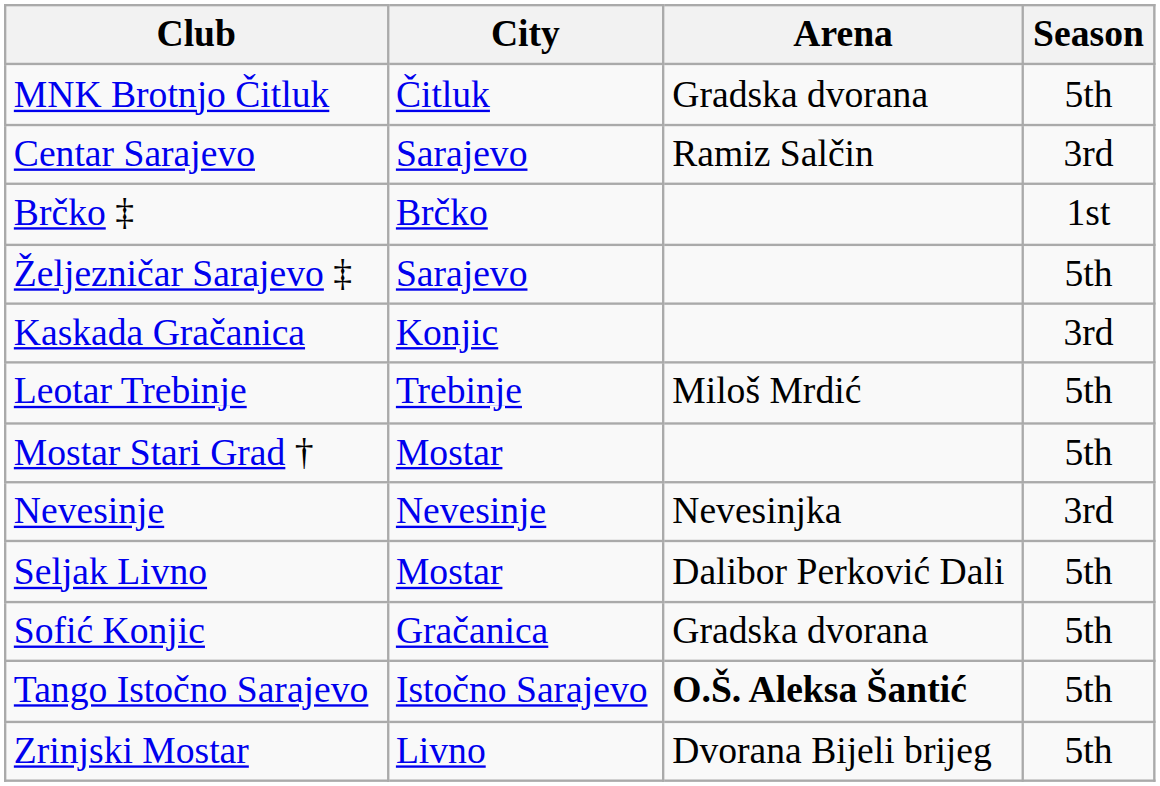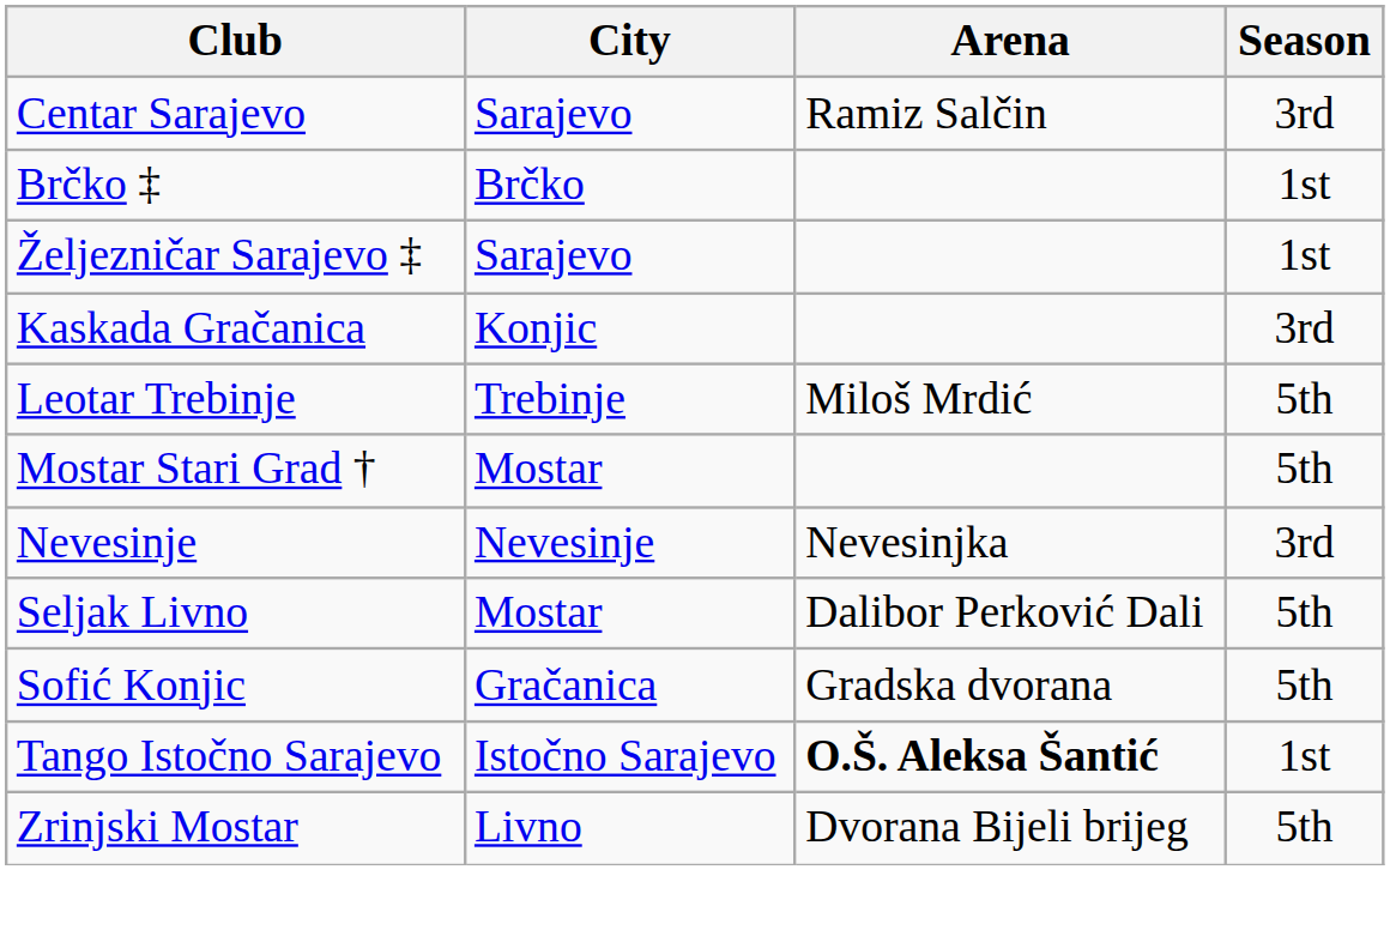- row: MNK Brotnjo Čitluk | Čitluk | Gradska dvorana | 5th
Željezničar Sarajevo ‡ | Season: 5th -> 1st
Tango Istočno Sarajevo | Season: 5th -> 1st
